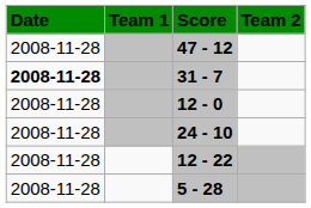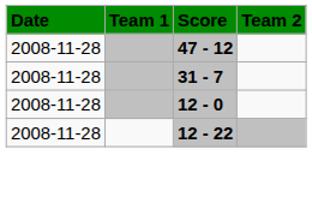31 - 7 | Date: bold -> normal
- row: 2008-11-28 | 24 - 10
- row: 2008-11-28 | 5 - 28
